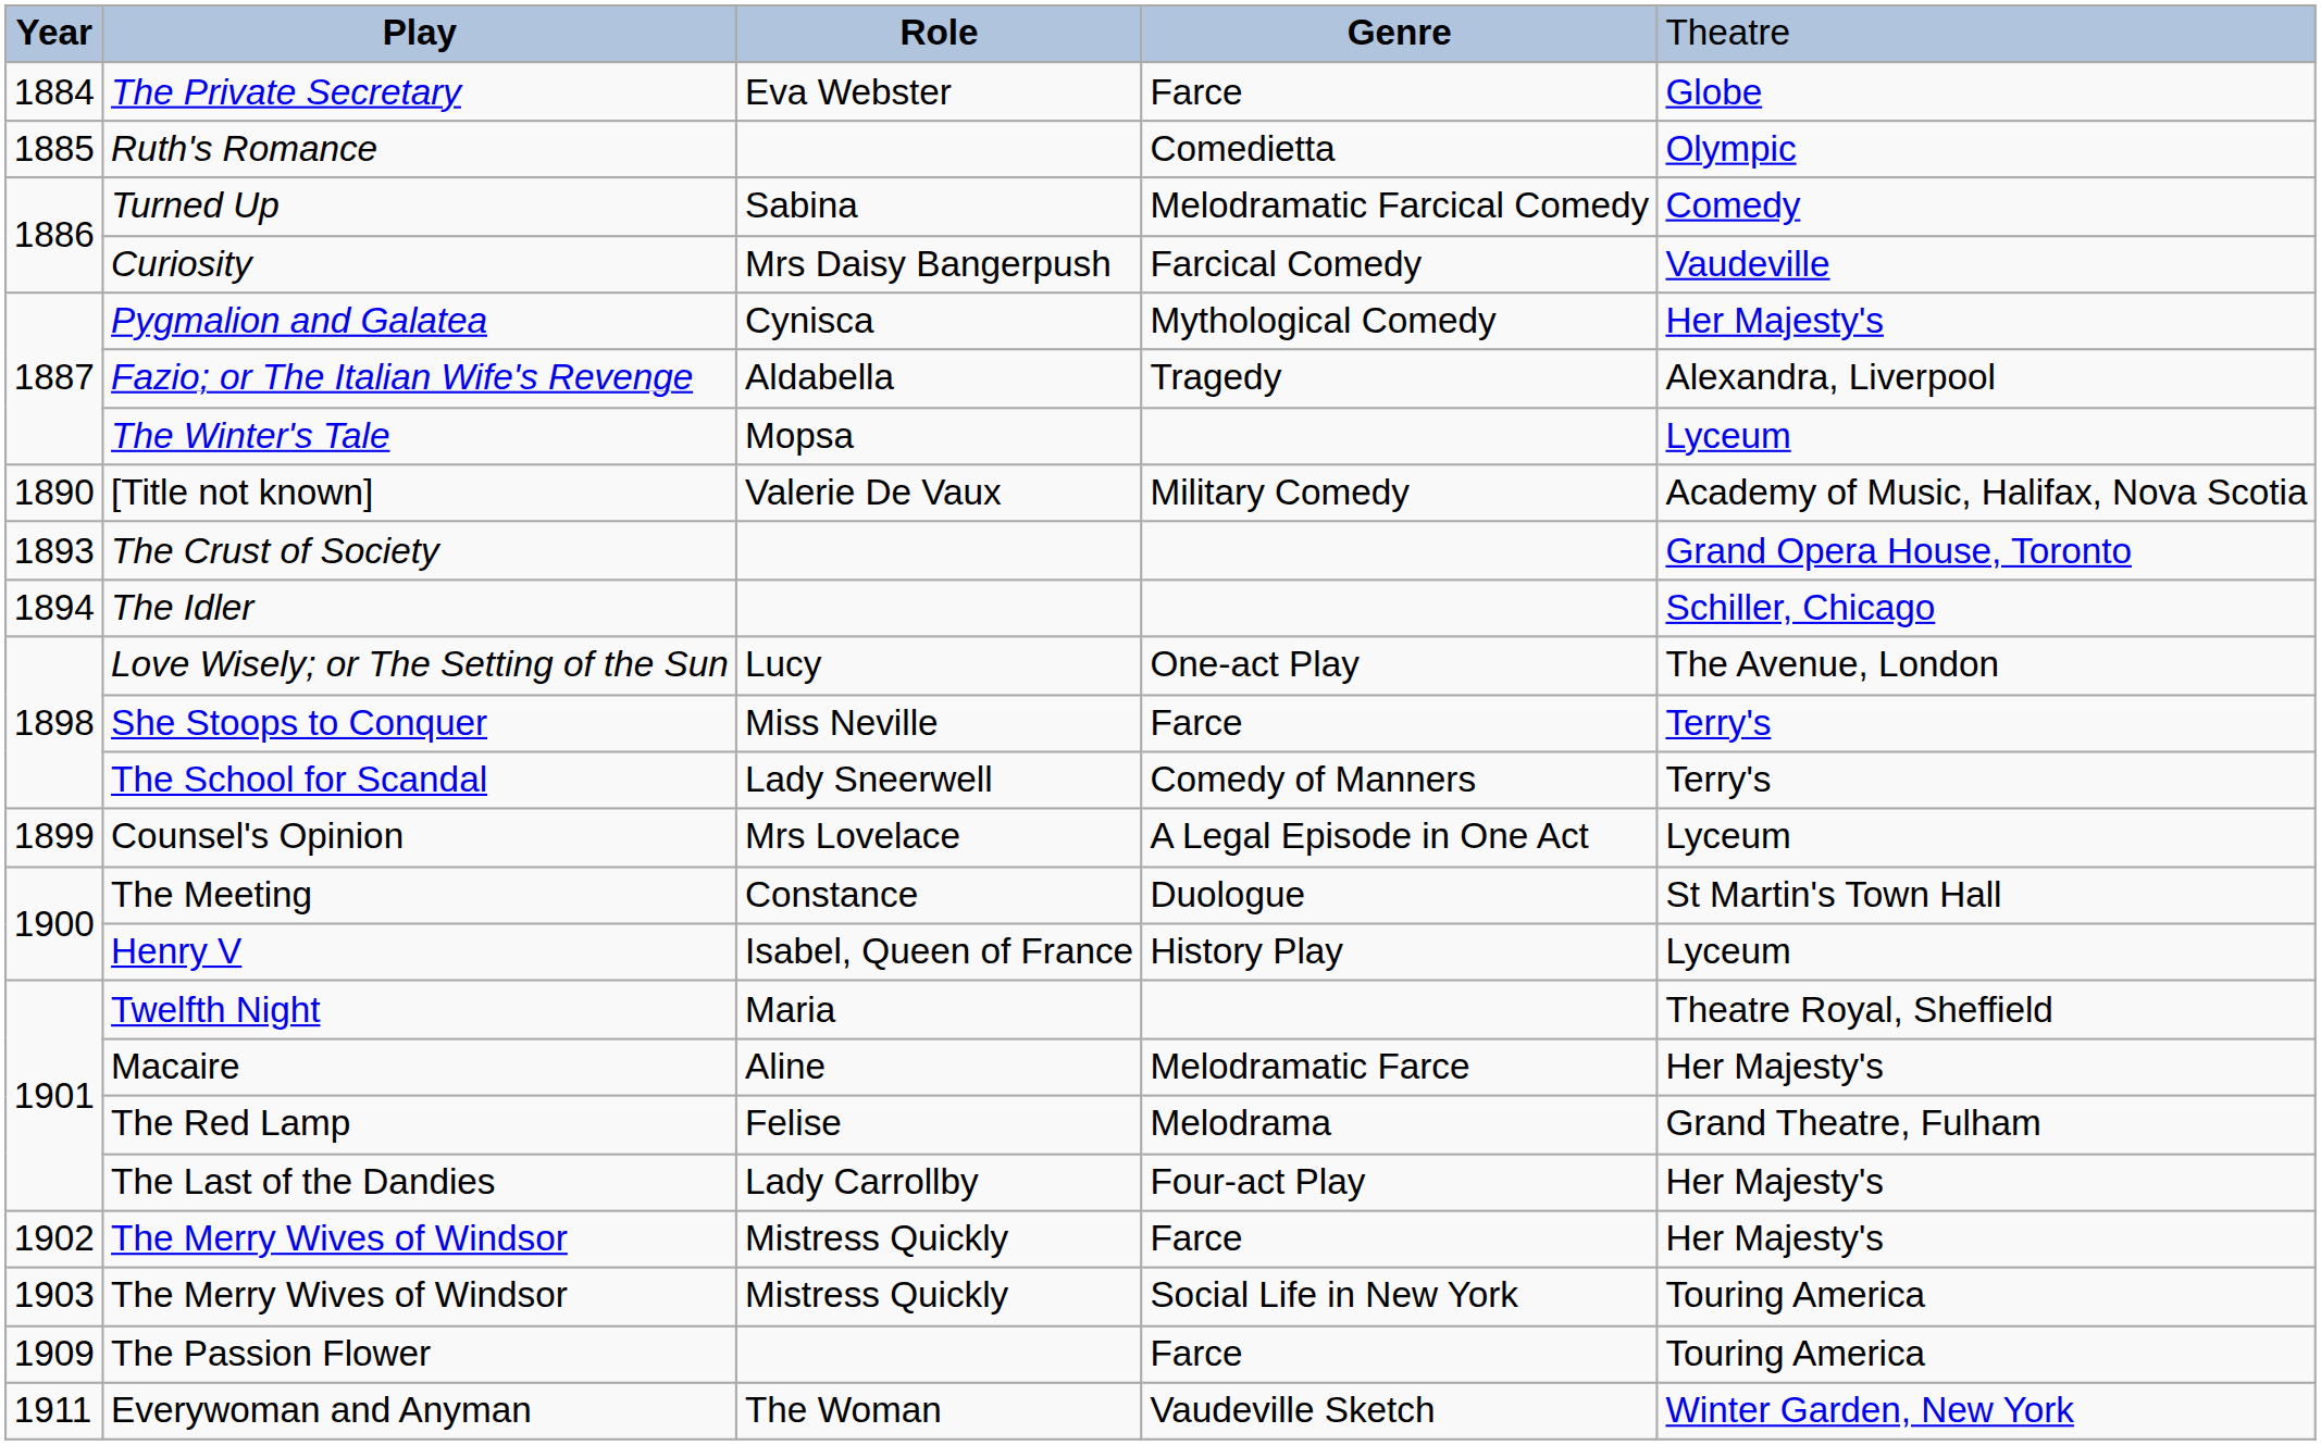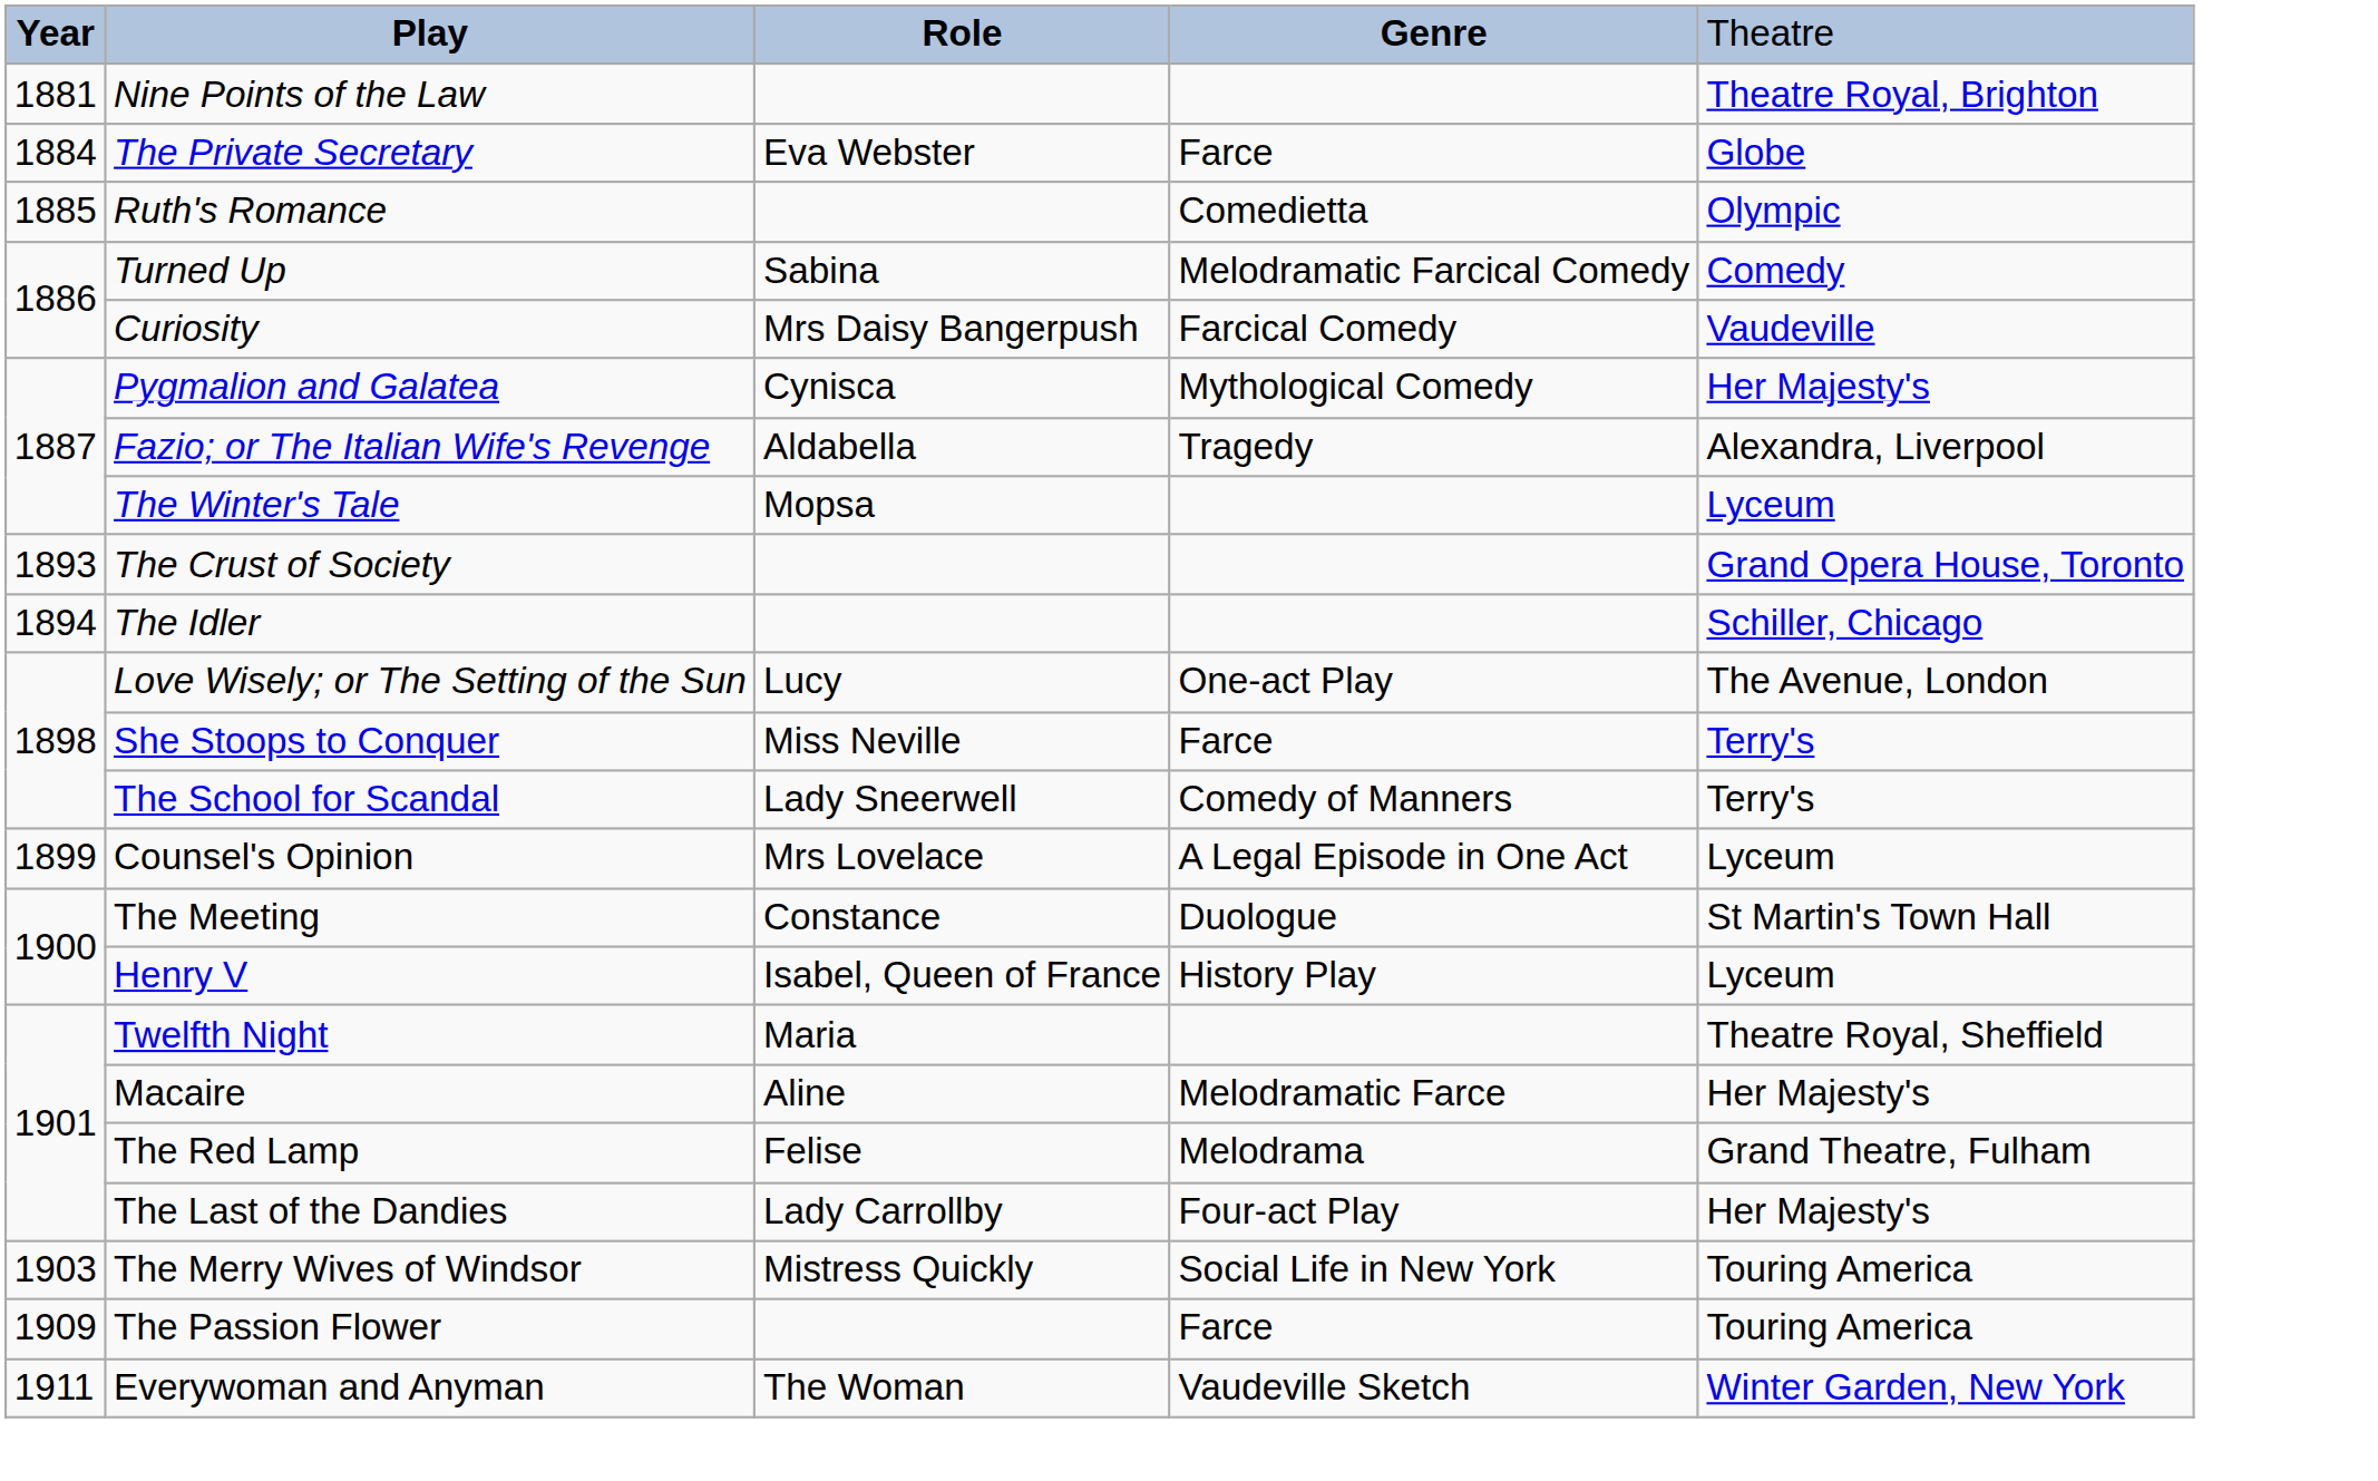+ row: 1881 | Nine Points of the Law | Theatre Royal, Brighton
- row: 1890 | [Title not known] | Valerie De Vaux | Military Comedy | Academy of Music, Halifax, Nova Scotia
- row: 1902 | The Merry Wives of Windsor | Mistress Quickly | Farce | Her Majesty's
